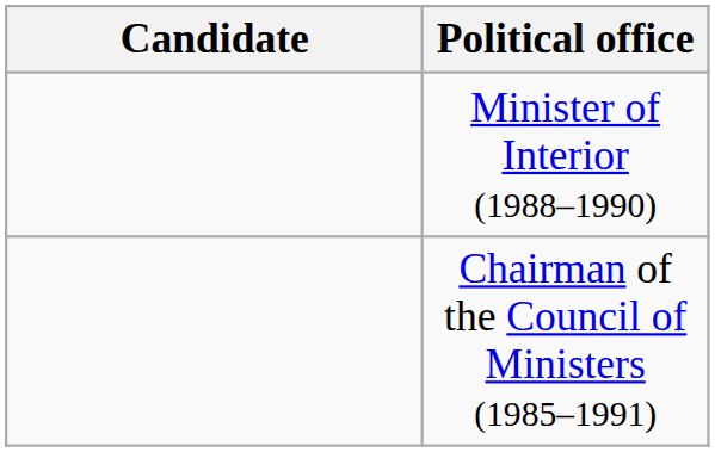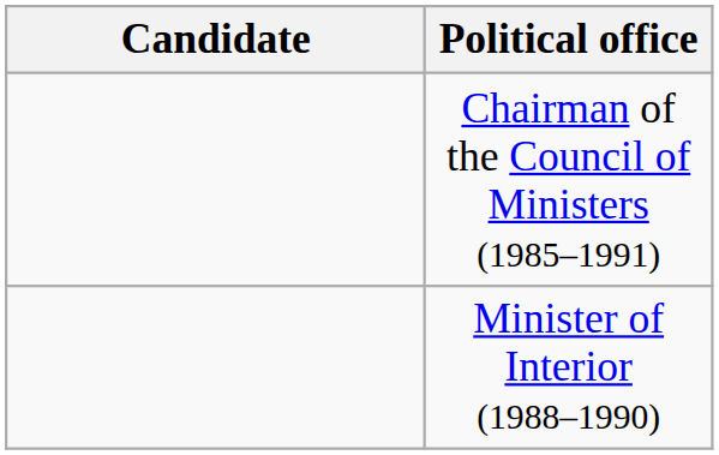rows swapped: Minister of Interior (1988–1990) <-> Chairman of the Council of Ministers (1985–1991)
